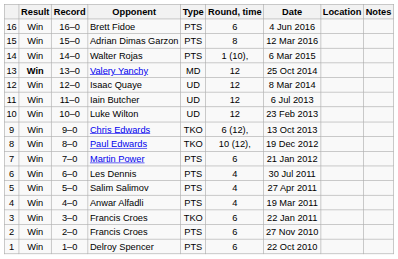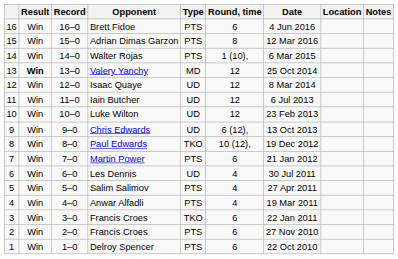Chris Edwards | Type: TKO -> UD
Les Dennis | Type: PTS -> UD
